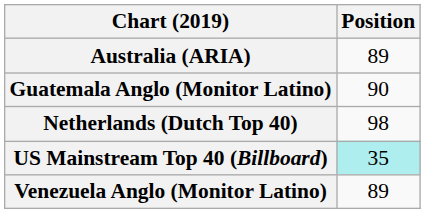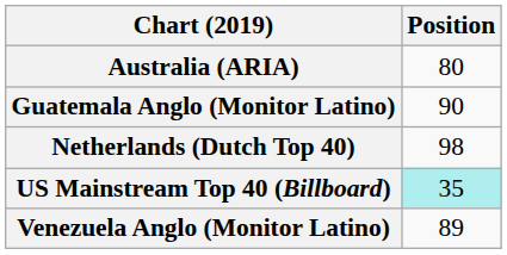Australia (ARIA) | Position: 89 -> 80
